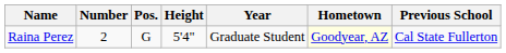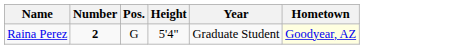- column: Previous School | Cal State Fullerton
Raina Perez | Number: normal -> bold
